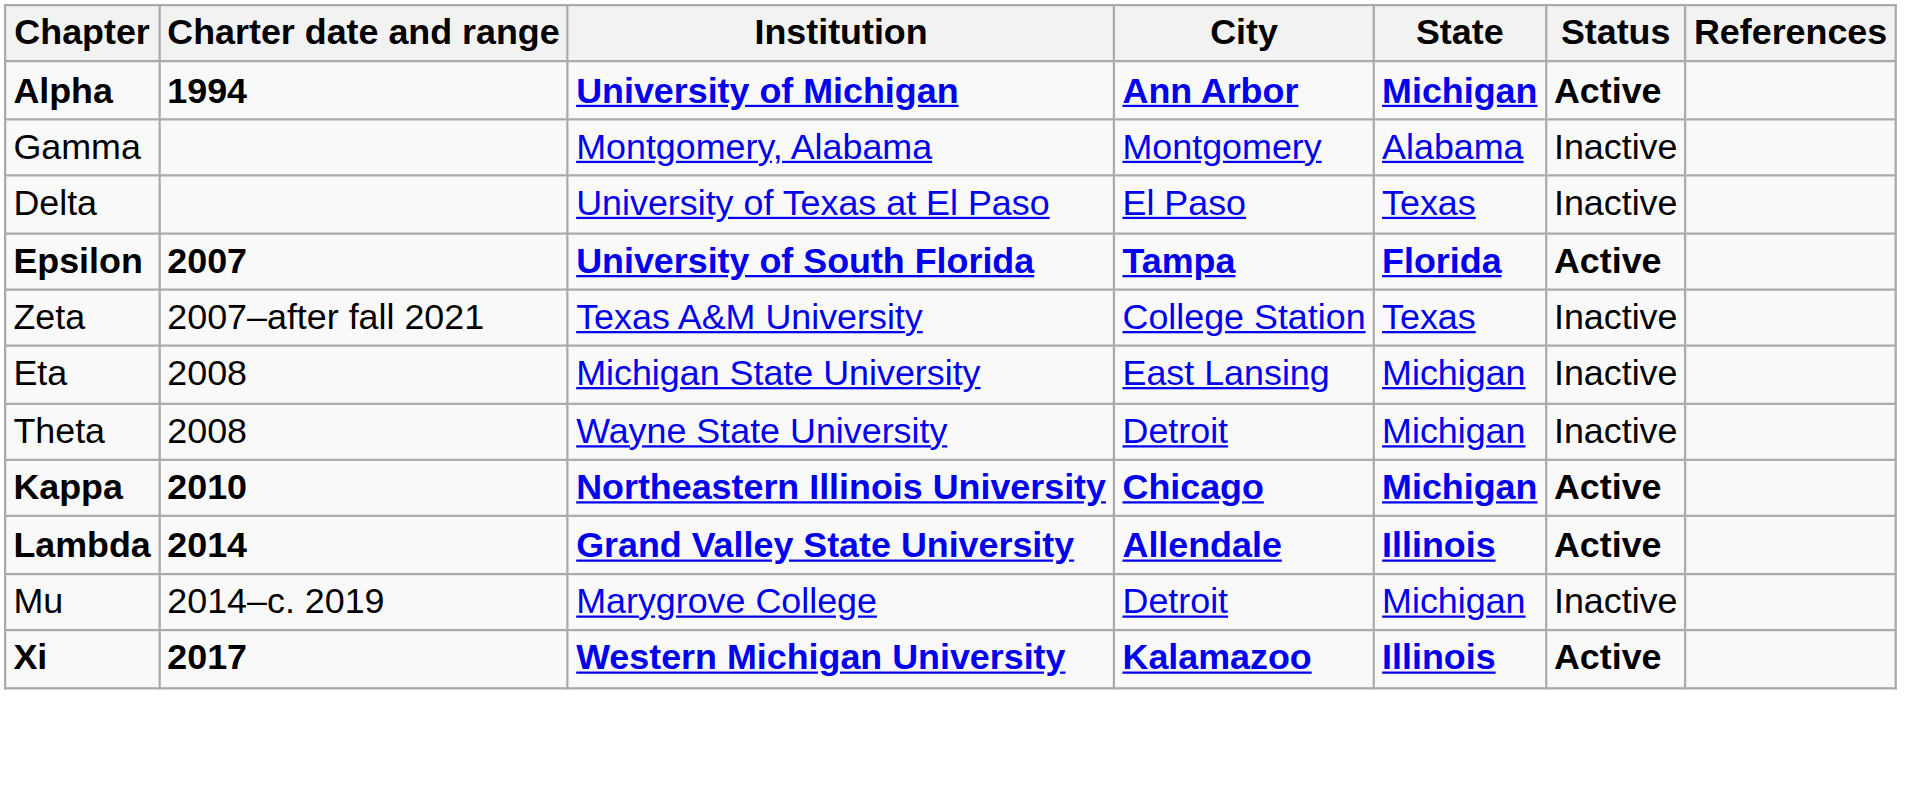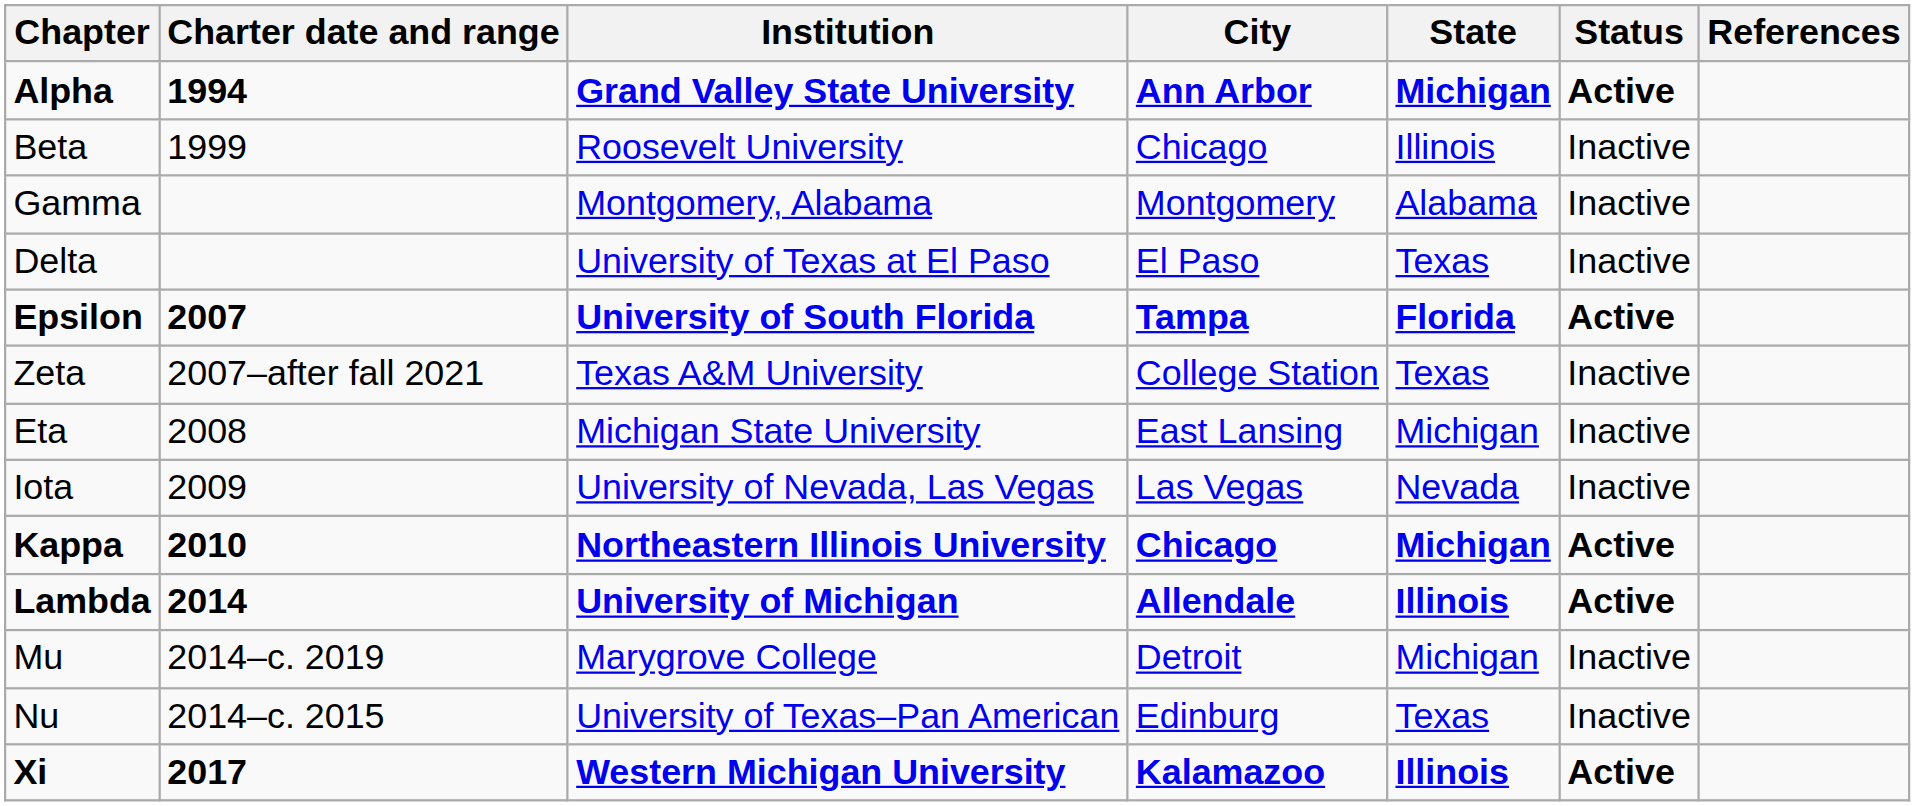Alpha | Institution: University of Michigan -> Grand Valley State University
+ row: Beta | 1999 | Roosevelt University | Chicago | Illinois | Inactive
- row: Theta | 2008 | Wayne State University | Detroit | Michigan | Inactive
+ row: Iota | 2009 | University of Nevada, Las Vegas | Las Vegas | Nevada | Inactive
Lambda | Institution: Grand Valley State University -> University of Michigan
+ row: Nu | 2014–c. 2015 | University of Texas–Pan American | Edinburg | Texas | Inactive
